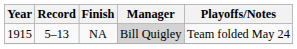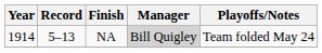NA | Year: 1915 -> 1914
